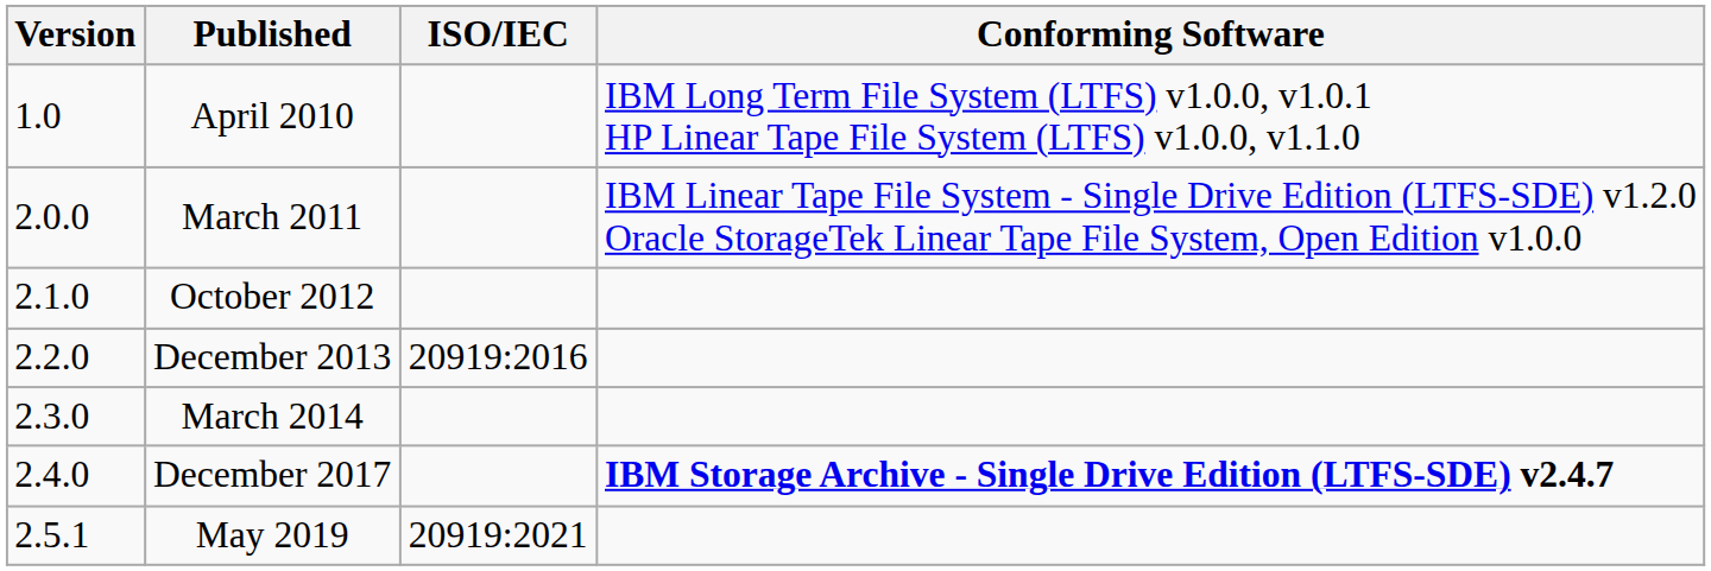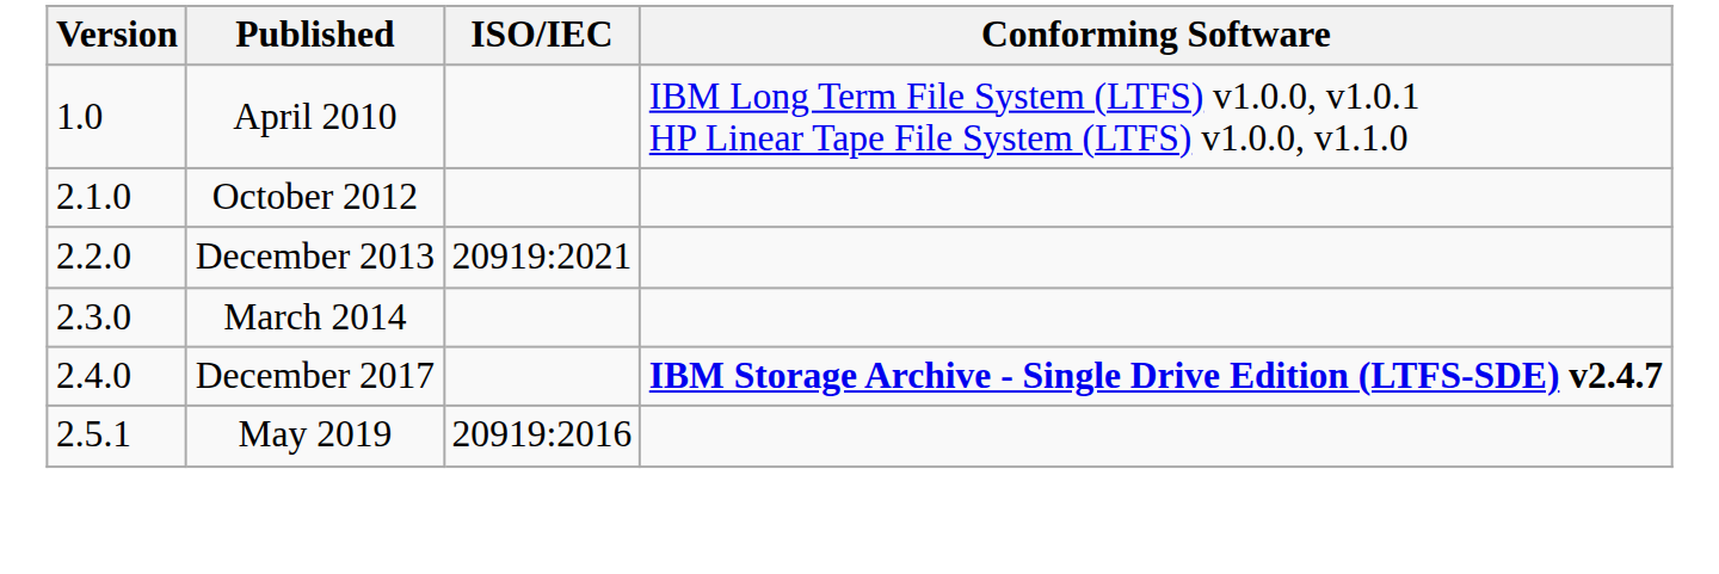- row: 2.0.0 | March 2011 | IBM Linear Tape File System - Single Drive Edition (LTFS-SDE) v1.2.0 Oracle StorageTek Linear Tape File System, Open Edition v1.0.0
December 2013 | ISO/IEC: 20919:2016 -> 20919:2021
May 2019 | ISO/IEC: 20919:2021 -> 20919:2016
